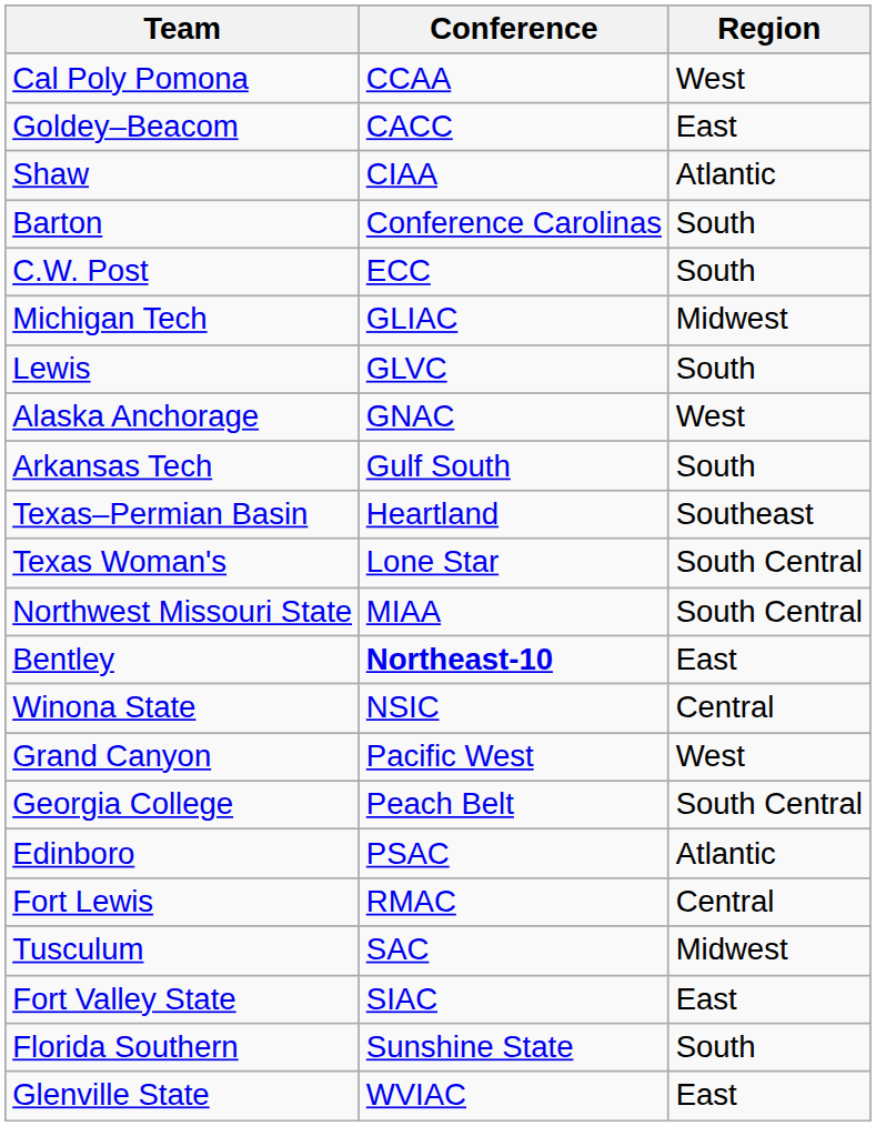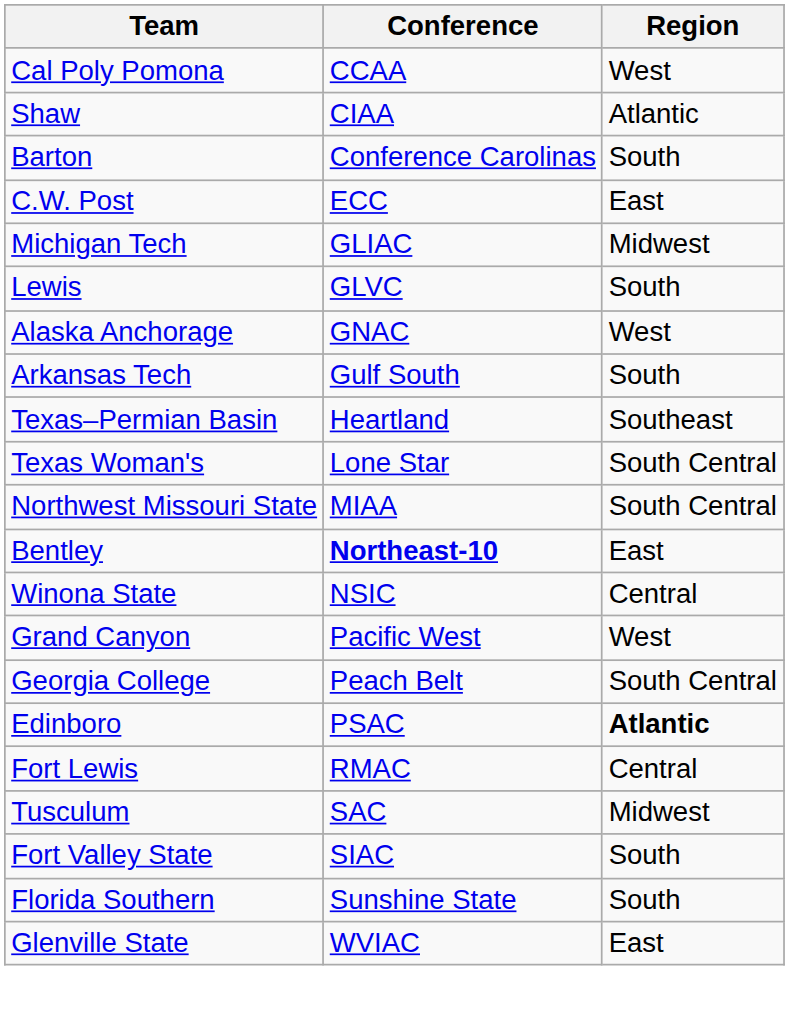- row: Goldey–Beacom | CACC | East
C.W. Post | Region: South -> East
Edinboro | Region: normal -> bold
Fort Valley State | Region: East -> South
